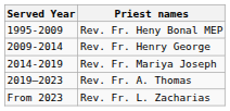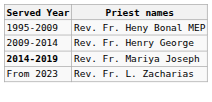Rev. Fr. Mariya Joseph | Served Year: normal -> bold
- row: 2019–2023 | Rev. Fr. A. Thomas
